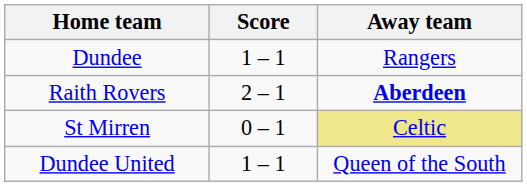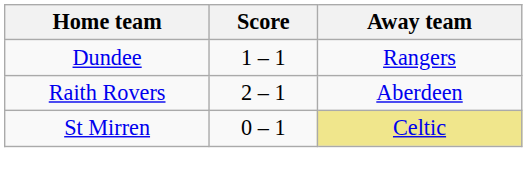Raith Rovers | Away team: bold -> normal
- row: Dundee United | 1 – 1 | Queen of the South
